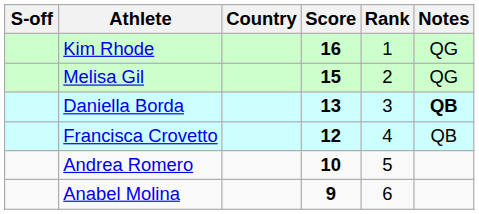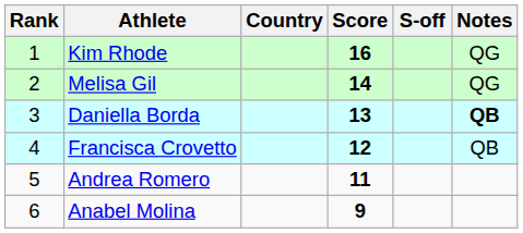columns swapped: Rank <-> S-off
Melisa Gil | Score: 15 -> 14
Andrea Romero | Score: 10 -> 11
